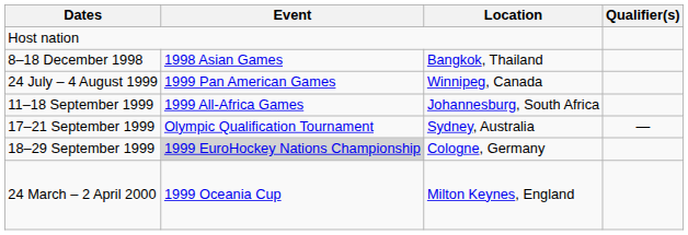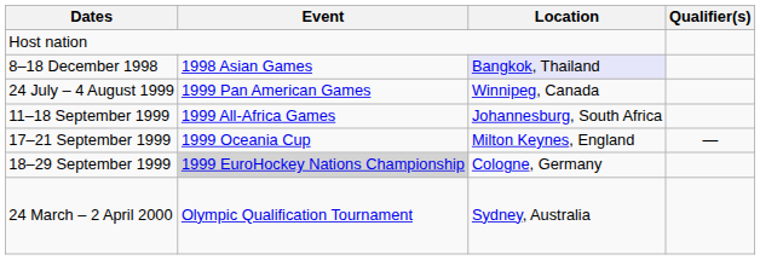8–18 December 1998 | Location: no background -> lavender background
17–21 September 1999 | Event: Olympic Qualification Tournament -> 1999 Oceania Cup
17–21 September 1999 | Location: Sydney, Australia -> Milton Keynes, England
24 March – 2 April 2000 | Event: 1999 Oceania Cup -> Olympic Qualification Tournament
24 March – 2 April 2000 | Location: Milton Keynes, England -> Sydney, Australia
